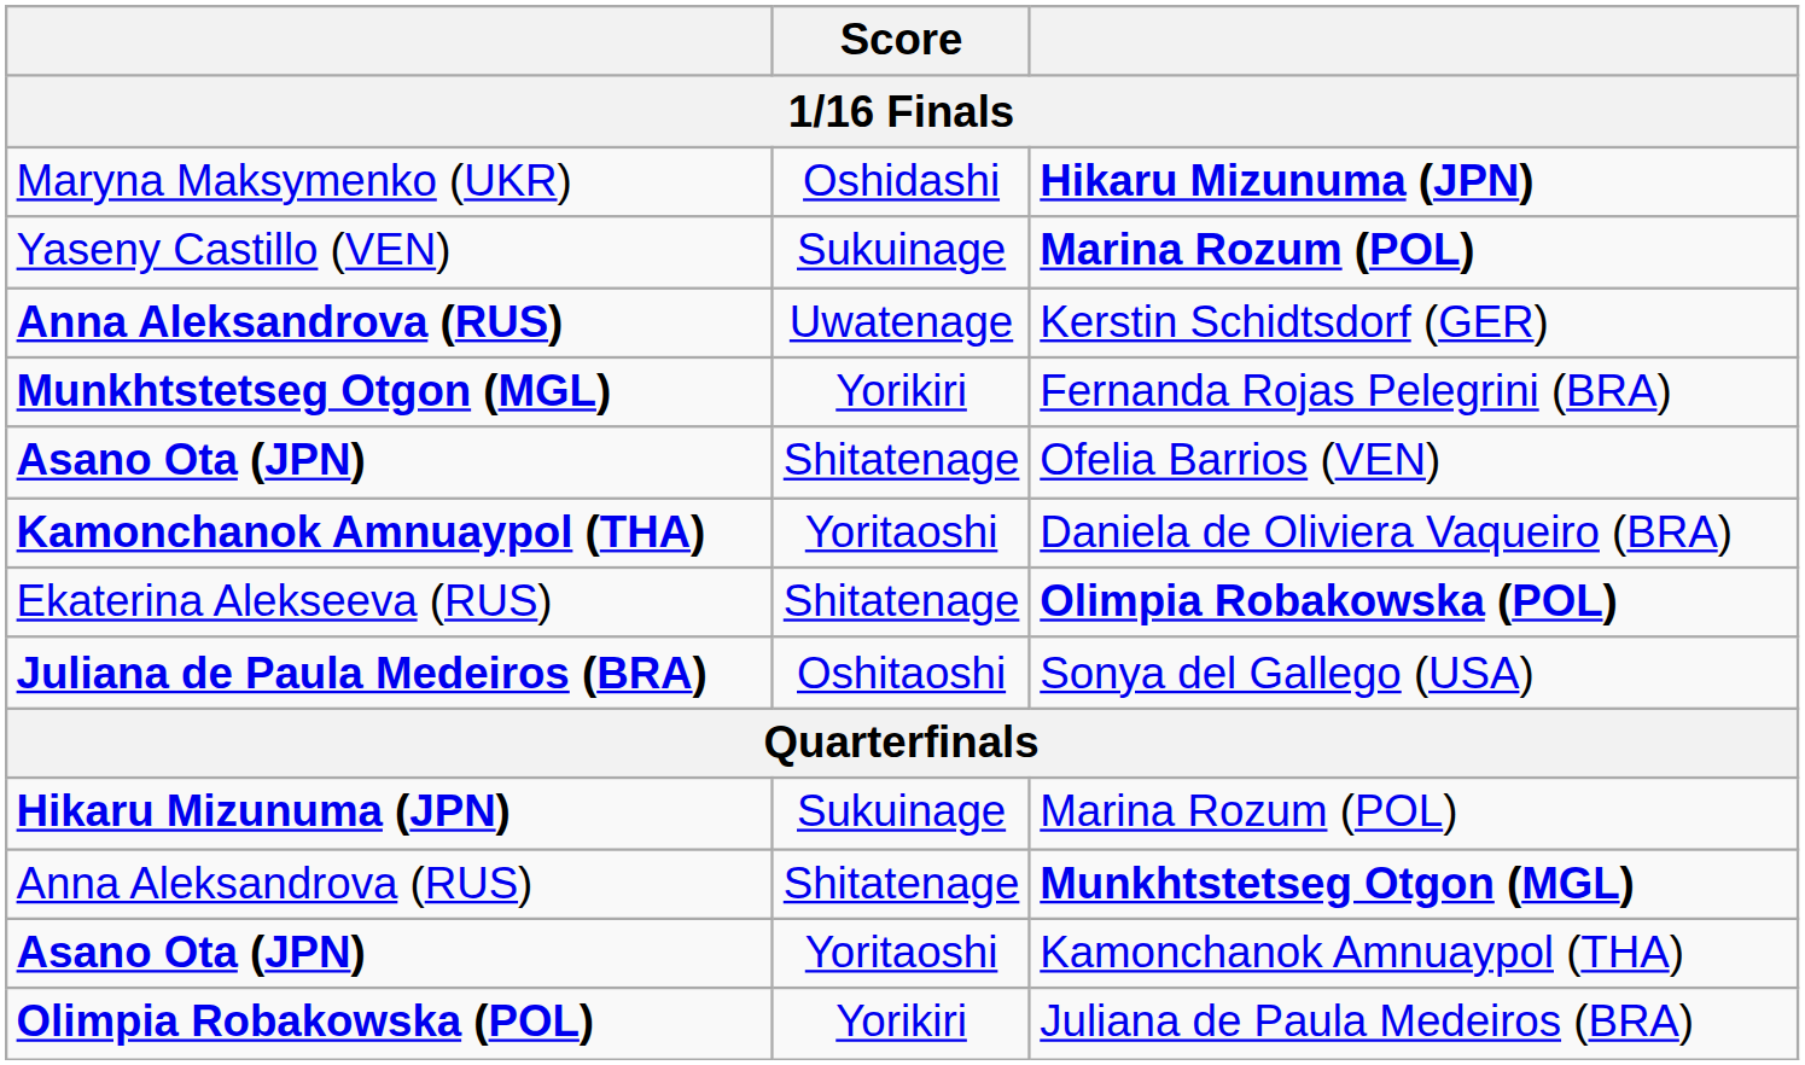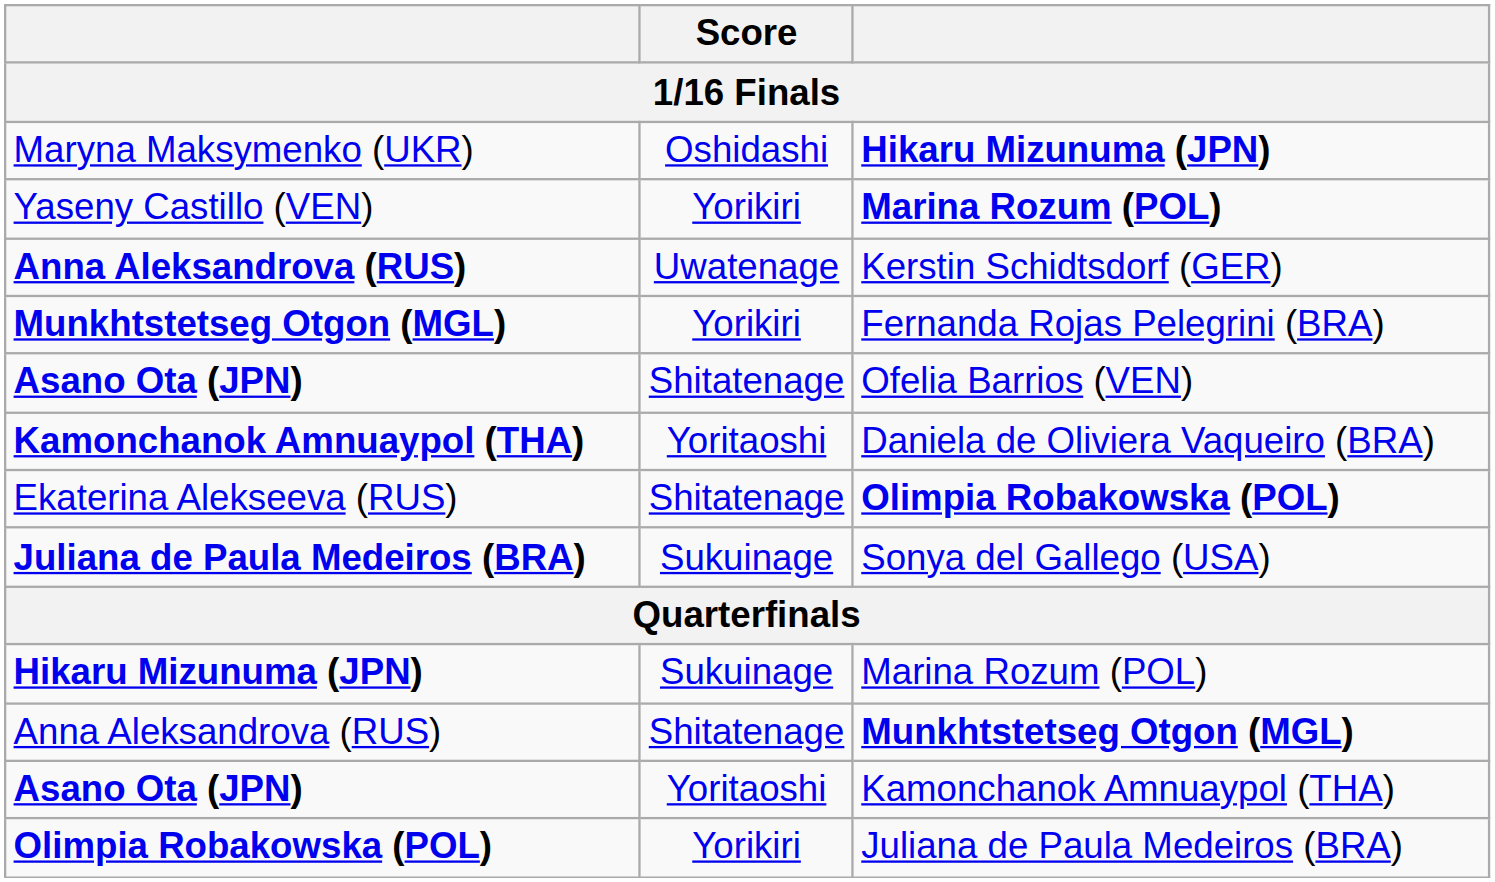Yaseny Castillo (VEN) / Marina Rozum (POL) | Score: Sukuinage -> Yorikiri
Sonya del Gallego (USA) | Score: Oshitaoshi -> Sukuinage
